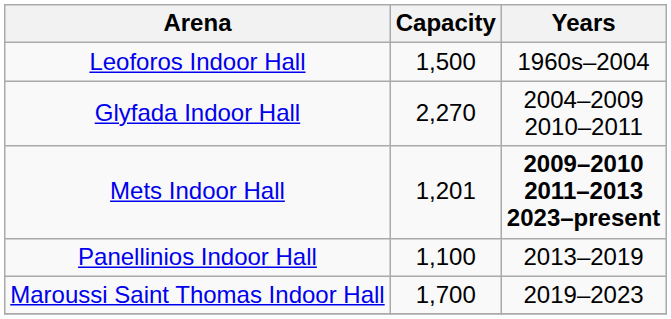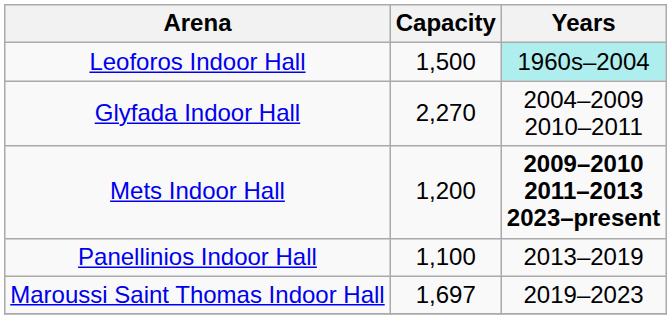Leoforos Indoor Hall | Years: no background -> paleturquoise background
Mets Indoor Hall | Capacity: 1,201 -> 1,200
Maroussi Saint Thomas Indoor Hall | Capacity: 1,700 -> 1,697
